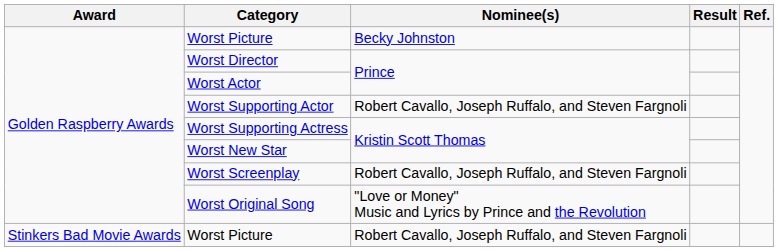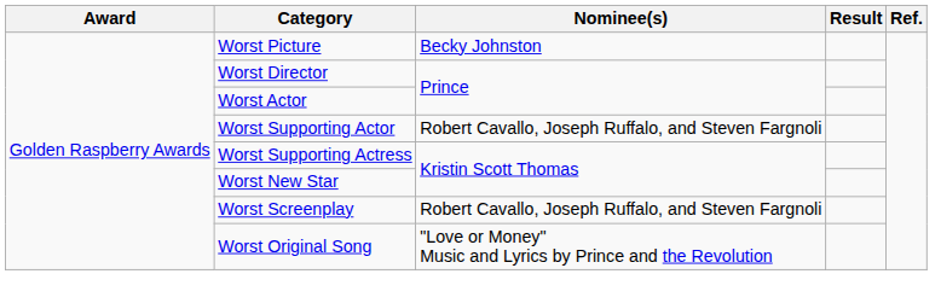- row: Stinkers Bad Movie Awards | Worst Picture | Robert Cavallo, Joseph Ruffalo, and Steven Fargnoli
